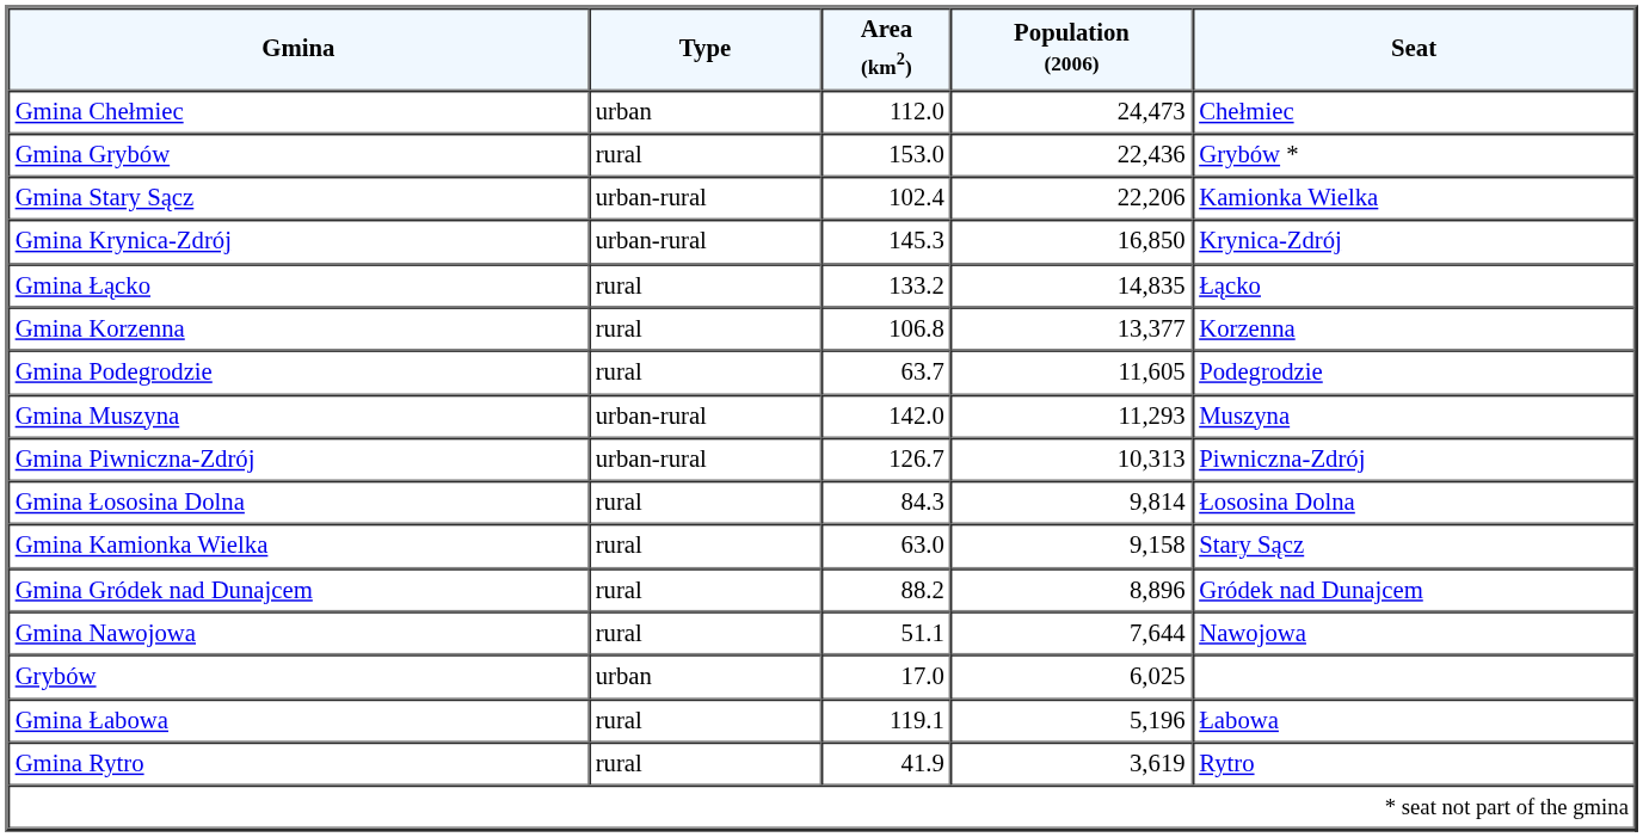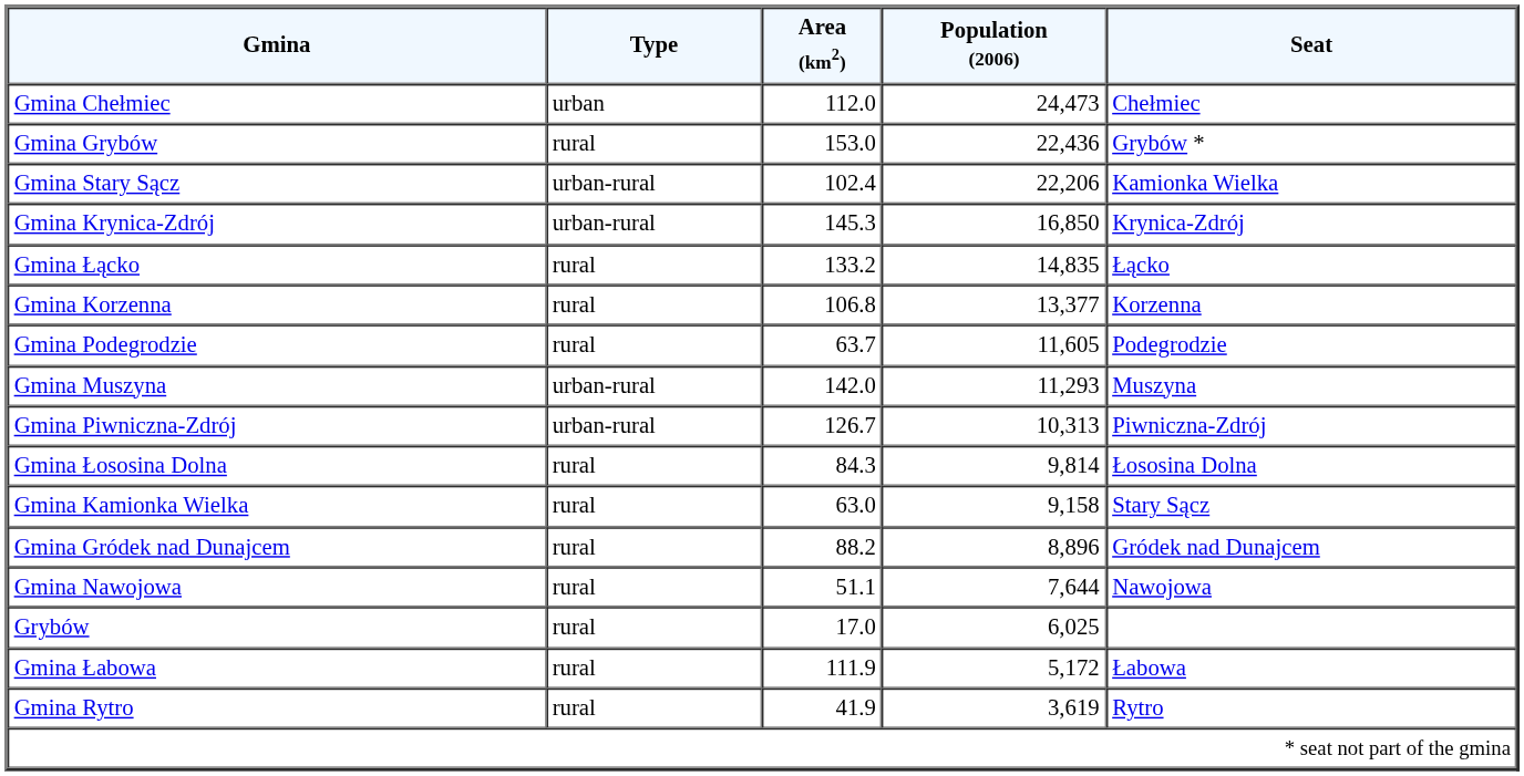Grybów | Type: urban -> rural
Gmina Łabowa | Area (km2): 119.1 -> 111.9
Gmina Łabowa | Population (2006): 5,196 -> 5,172
